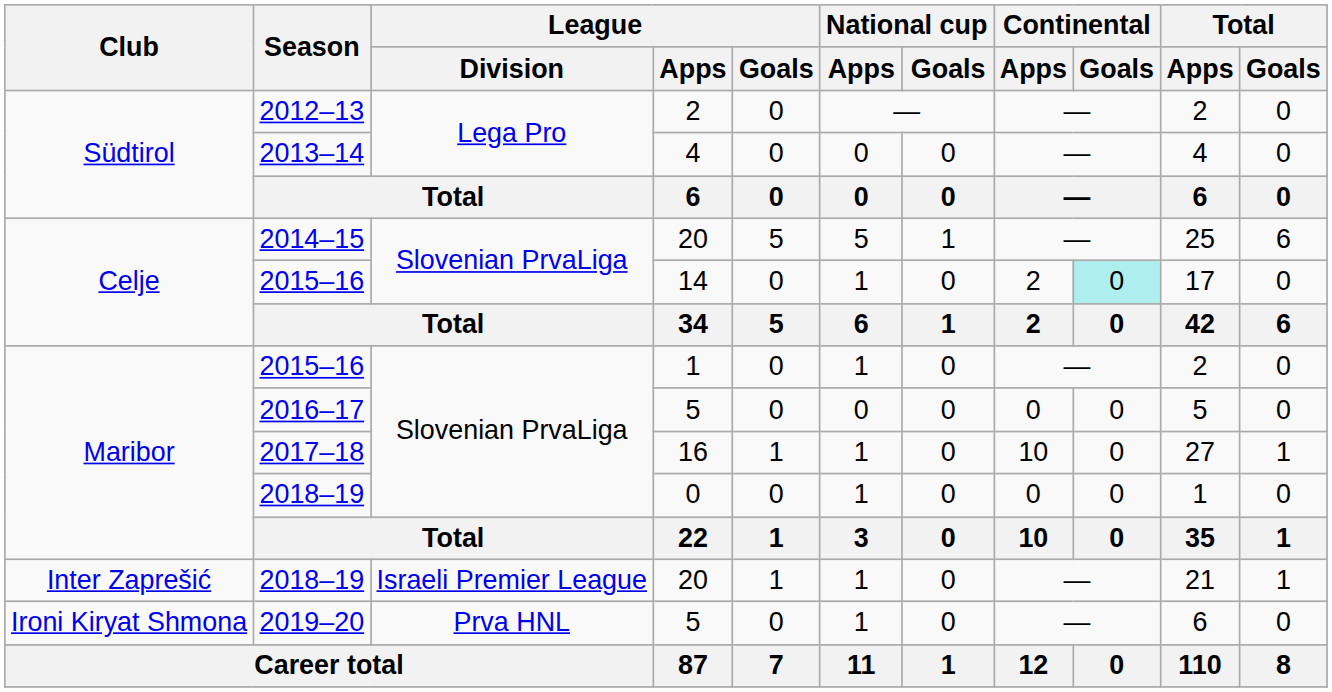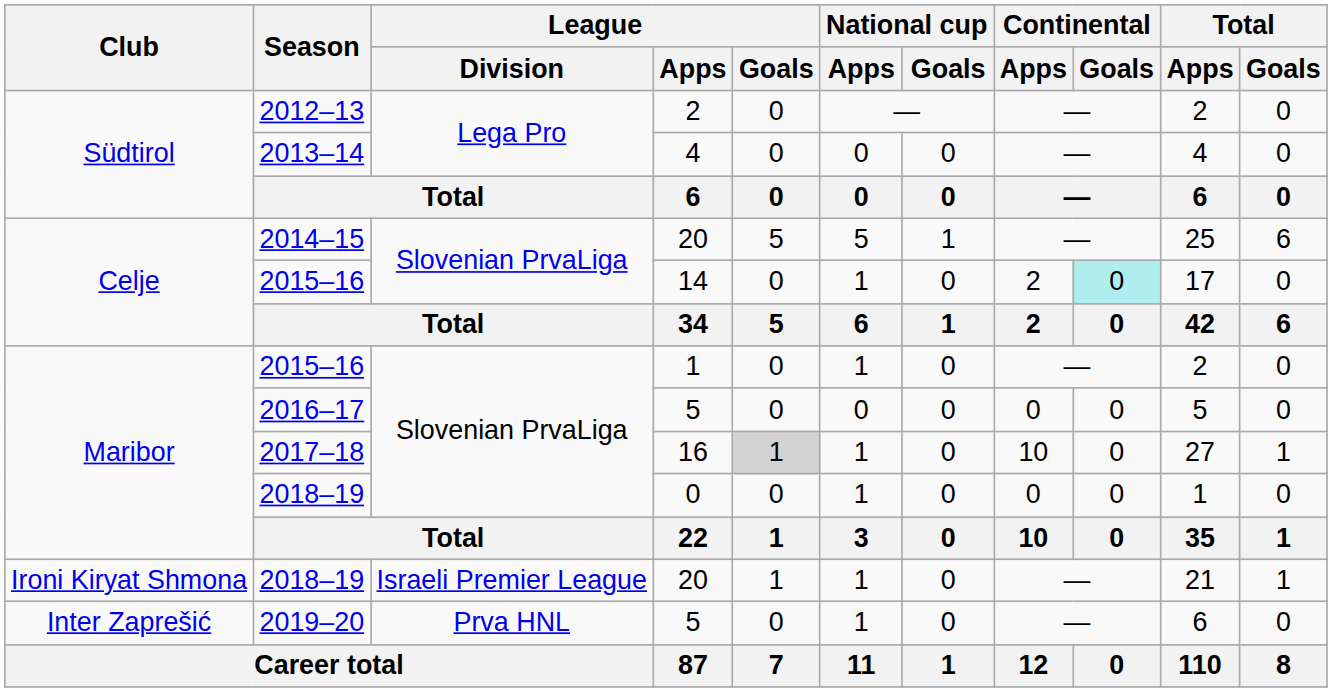2017–18 | League / Goals: no background -> lightgrey background
2018–19 / 20 | Club: Inter Zaprešić -> Ironi Kiryat Shmona
2019–20 | Club: Ironi Kiryat Shmona -> Inter Zaprešić
